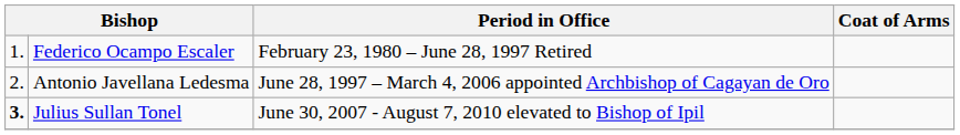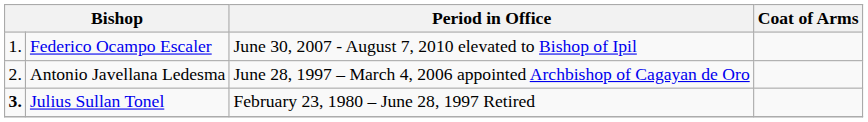Federico Ocampo Escaler | Period in Office: February 23, 1980 – June 28, 1997 Retired -> June 30, 2007 - August 7, 2010 elevated to Bishop of Ipil
Julius Sullan Tonel | Period in Office: June 30, 2007 - August 7, 2010 elevated to Bishop of Ipil -> February 23, 1980 – June 28, 1997 Retired
